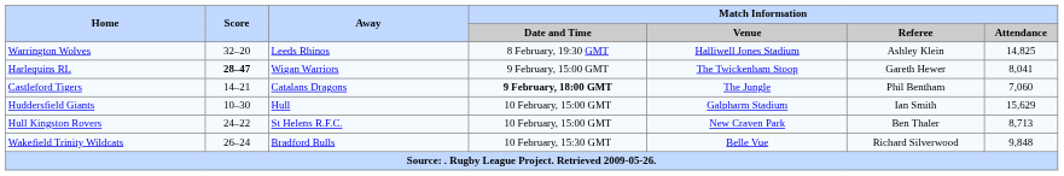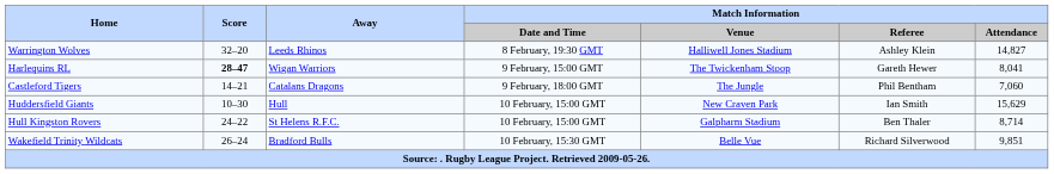Warrington Wolves | Match Information / Attendance: 14,825 -> 14,827
Castleford Tigers | Match Information / Date and Time: bold -> normal
Huddersfield Giants | Match Information / Venue: Galpharm Stadium -> New Craven Park
Hull Kingston Rovers | Match Information / Venue: New Craven Park -> Galpharm Stadium
Hull Kingston Rovers | Match Information / Attendance: 8,713 -> 8,714
Wakefield Trinity Wildcats | Match Information / Attendance: 9,848 -> 9,851
